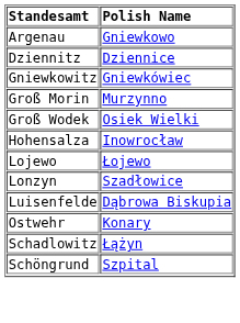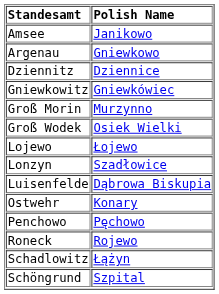+ row: Amsee | Janikowo
- row: Hohensalza | Inowrocław
+ row: Penchowo | Pęchowo
+ row: Roneck | Rojewo
